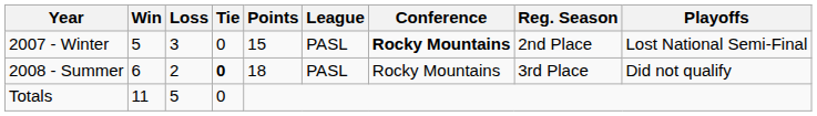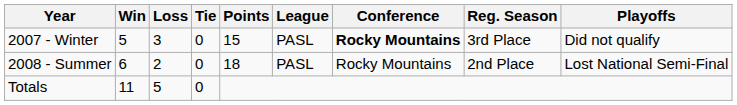2007 - Winter | Reg. Season: 2nd Place -> 3rd Place
2007 - Winter | Playoffs: Lost National Semi-Final -> Did not qualify
2008 - Summer | Tie: bold -> normal
2008 - Summer | Reg. Season: 3rd Place -> 2nd Place
2008 - Summer | Playoffs: Did not qualify -> Lost National Semi-Final
